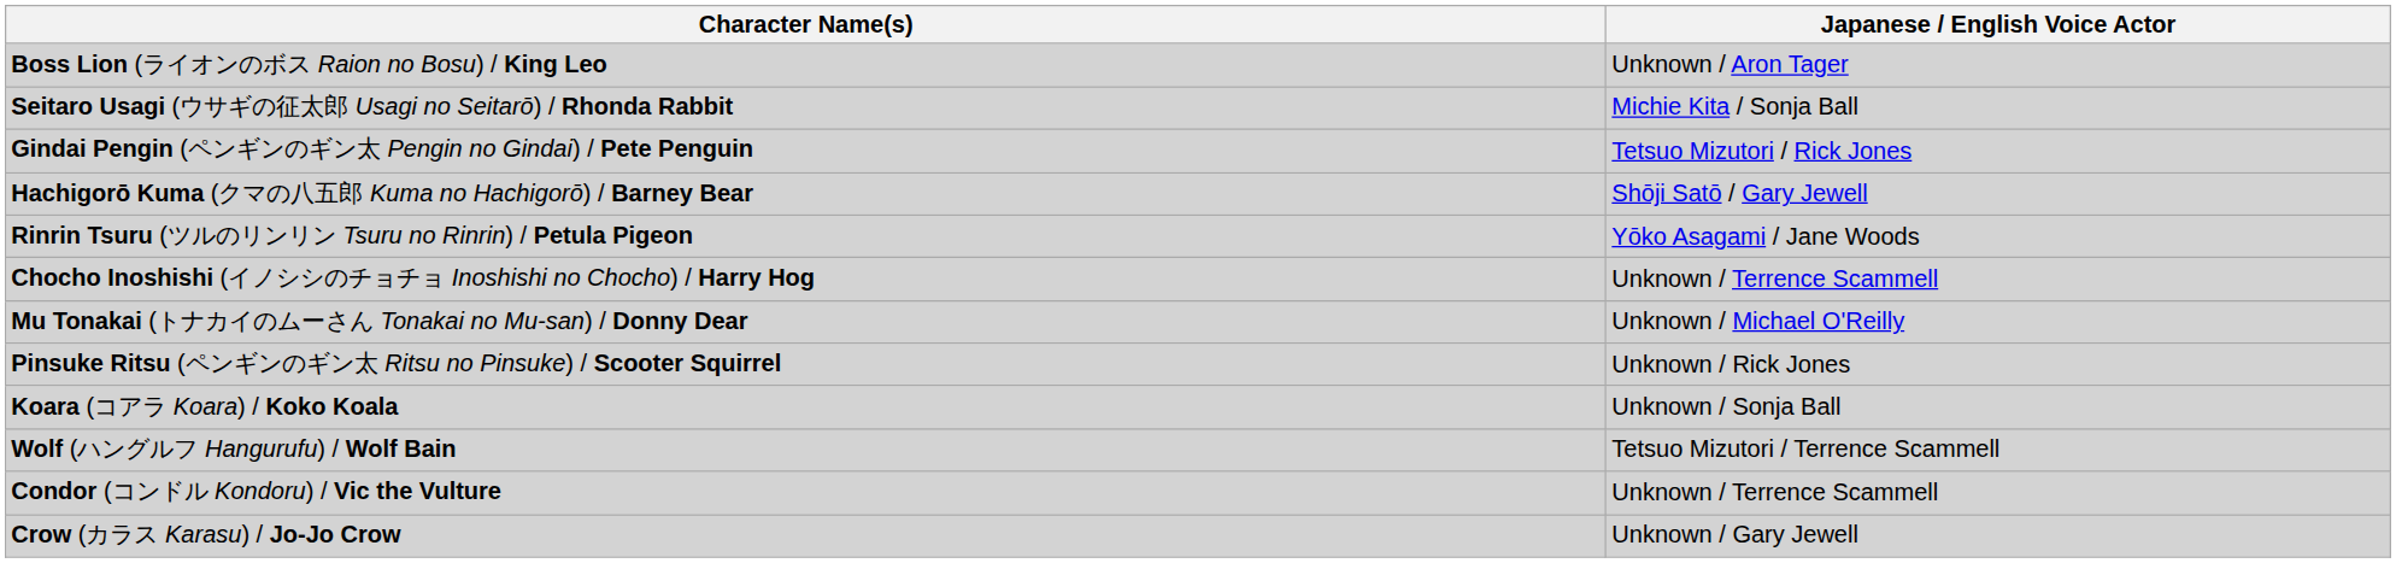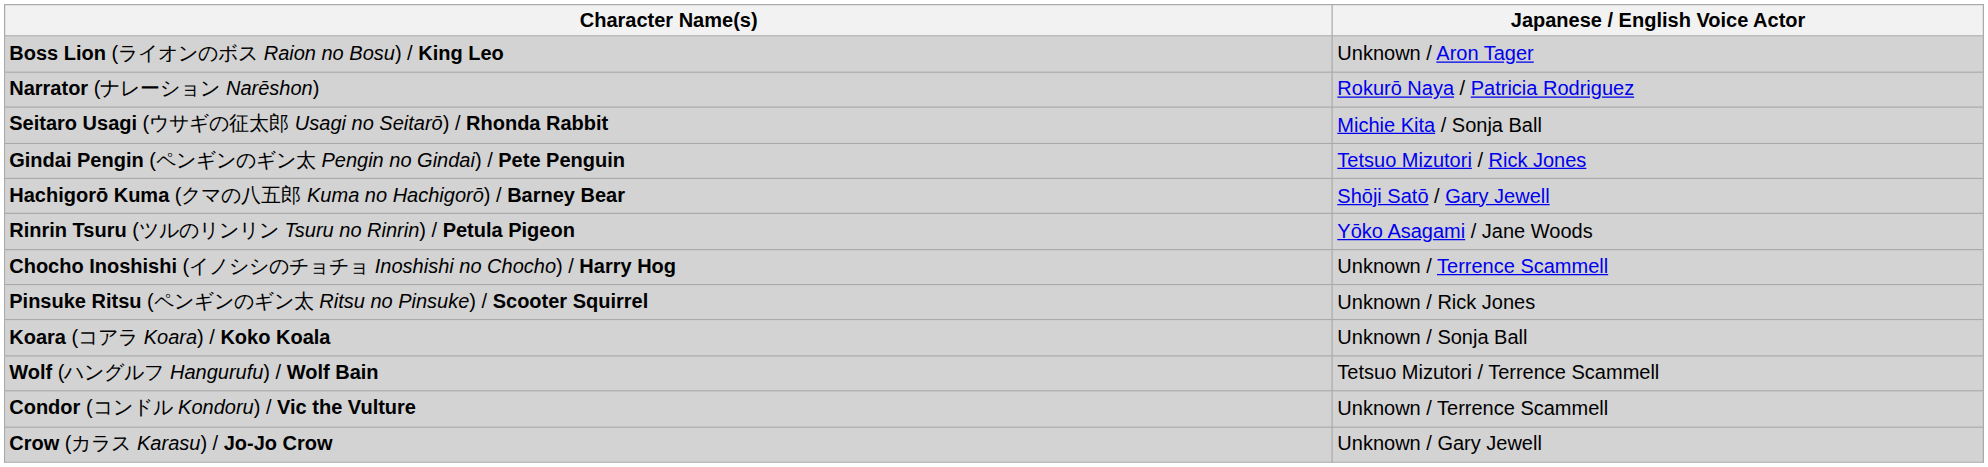+ row: Narrator (ナレーション Narēshon) | Rokurō Naya / Patricia Rodriguez
- row: Mu Tonakai (トナカイのムーさん Tonakai no Mu-san) / Donny Dear | Unknown / Michael O'Reilly
